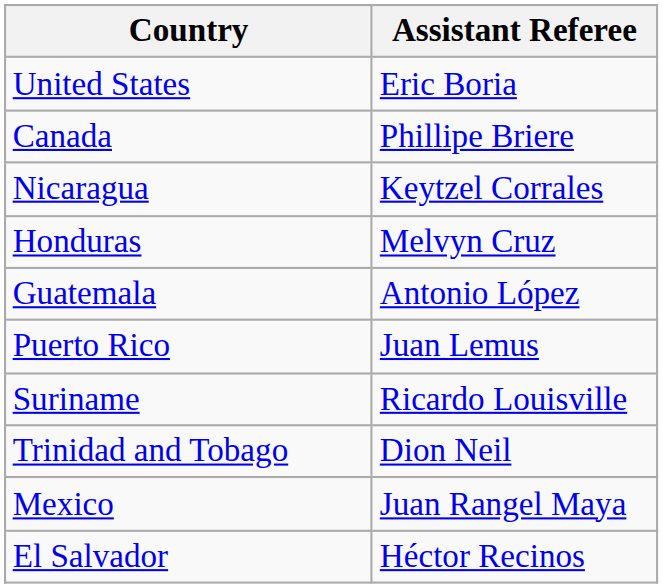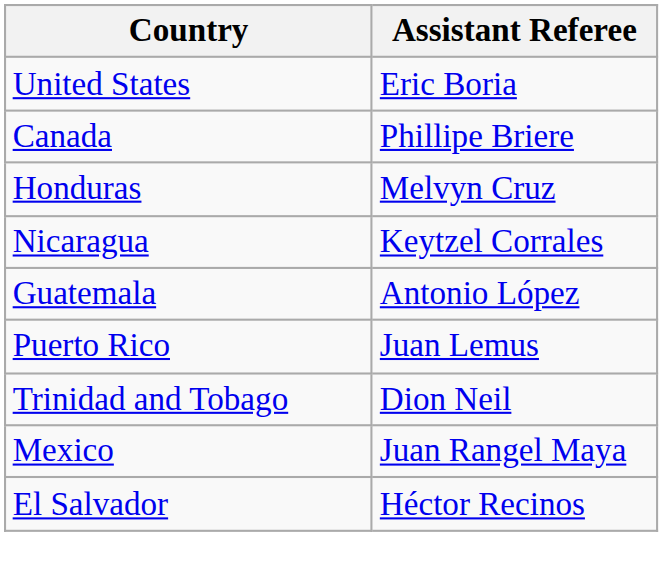rows swapped: Nicaragua <-> Honduras
- row: Suriname | Ricardo Louisville
